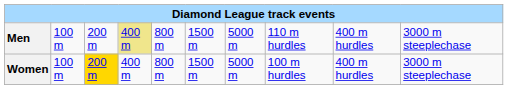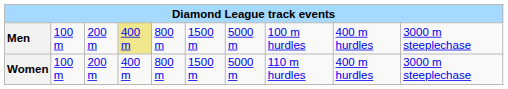Men | column 8: 110 m hurdles -> 100 m hurdles
Women | column 3: gold background -> no background
Women | column 8: 100 m hurdles -> 110 m hurdles
